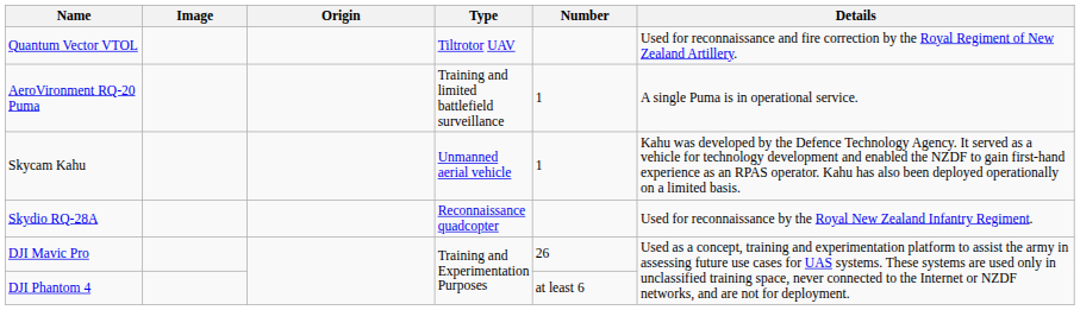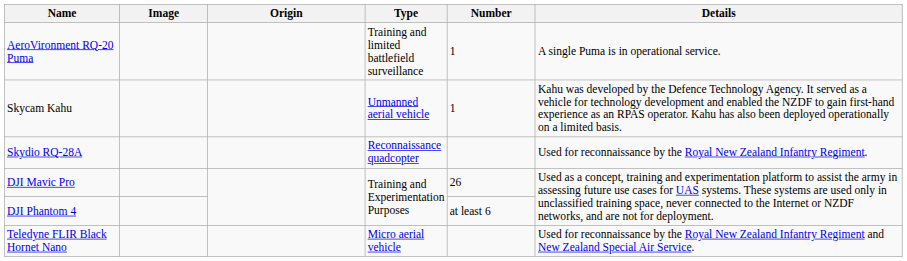- row: Quantum Vector VTOL | Tiltrotor UAV | Used for reconnaissance and fire correction by the Royal Regiment of New Zealand Artillery.
+ row: Teledyne FLIR Black Hornet Nano | Micro aerial vehicle | Used for reconnaissance by the Royal New Zealand Infantry Regiment and New Zealand Special Air Service.
